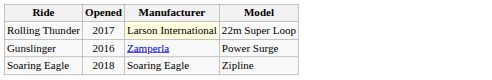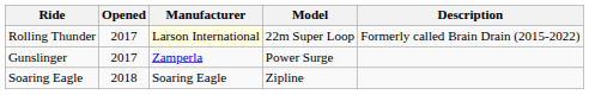+ column: Description | Formerly called Brain Drain (2015-2022)
Gunslinger | Opened: 2016 -> 2017
